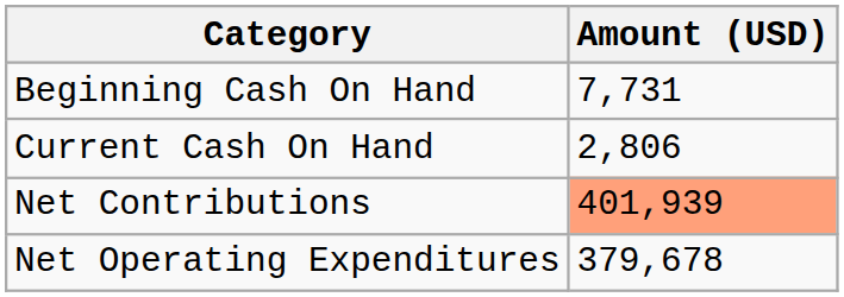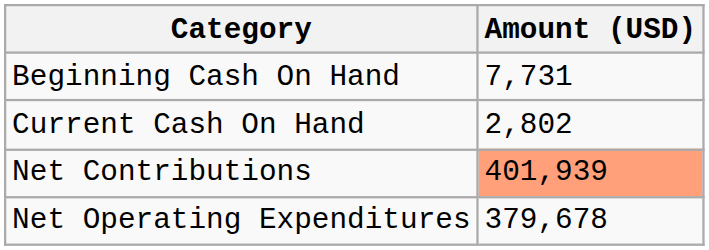Current Cash On Hand | Amount (USD): 2,806 -> 2,802
